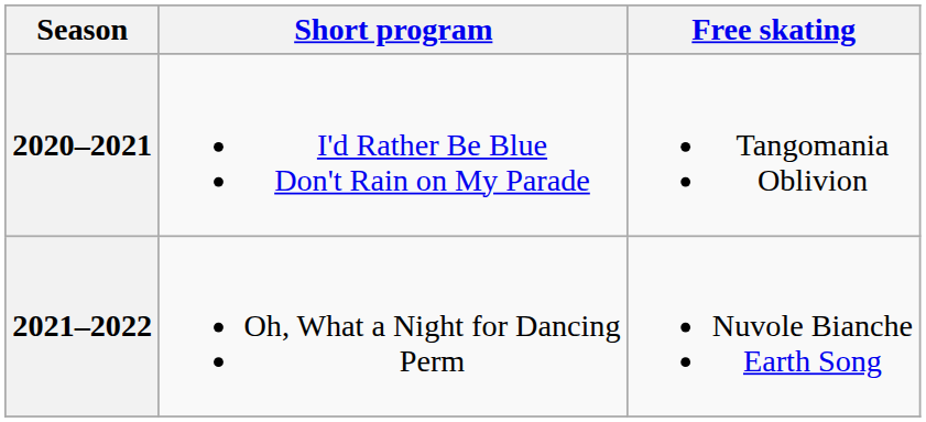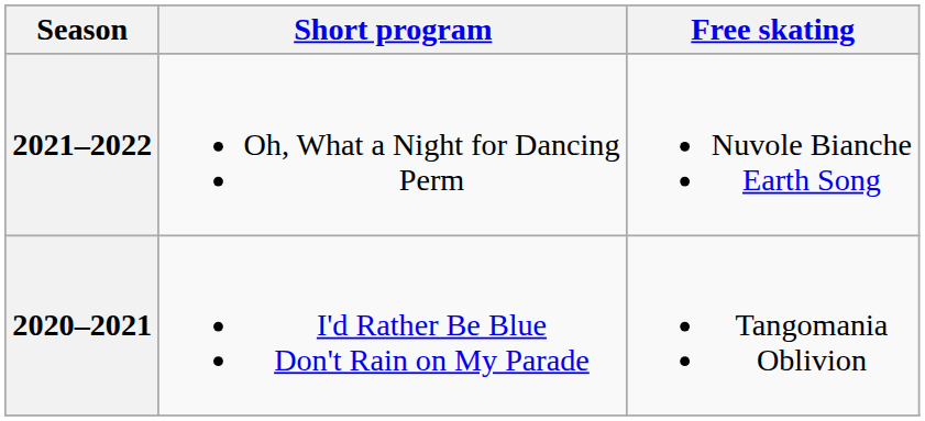rows swapped: 2020–2021 <-> 2021–2022
